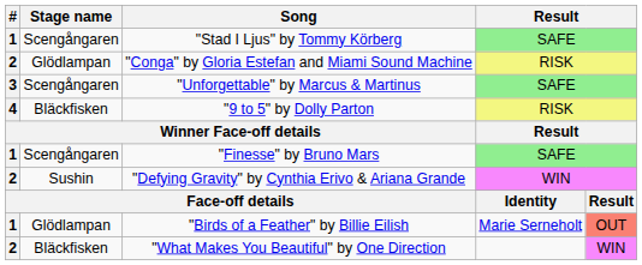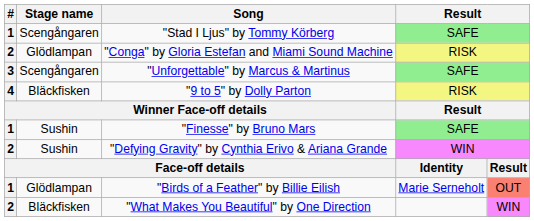"Finesse" by Bruno Mars | Stage name: Scengångaren -> Sushin
